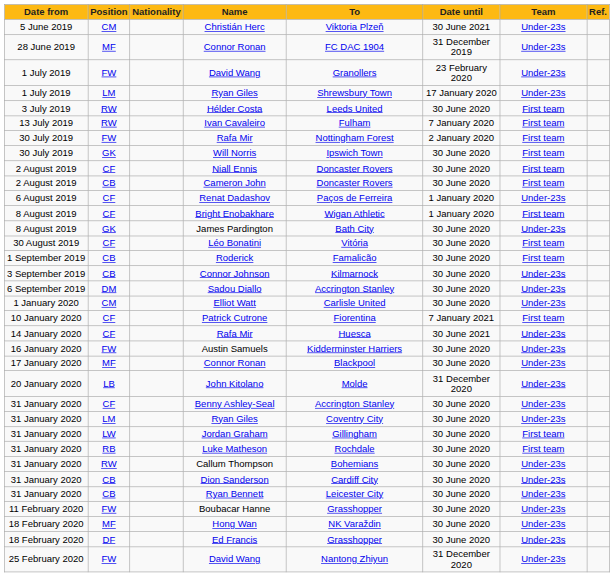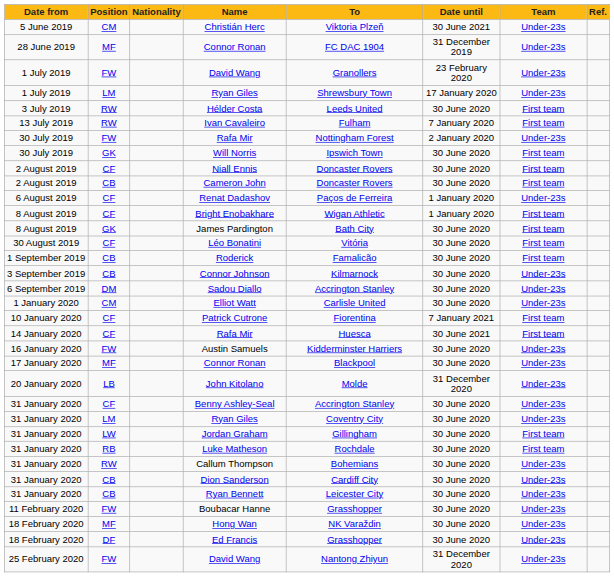30 July 2019 / Rafa Mir | Team: First team -> Under-23s
James Pardington | Team: Under-23s -> First team
14 January 2020 / Rafa Mir | Team: Under-23s -> First team
